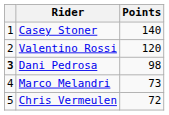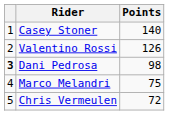Valentino Rossi | Points: 120 -> 126
Marco Melandri | Points: 73 -> 75
